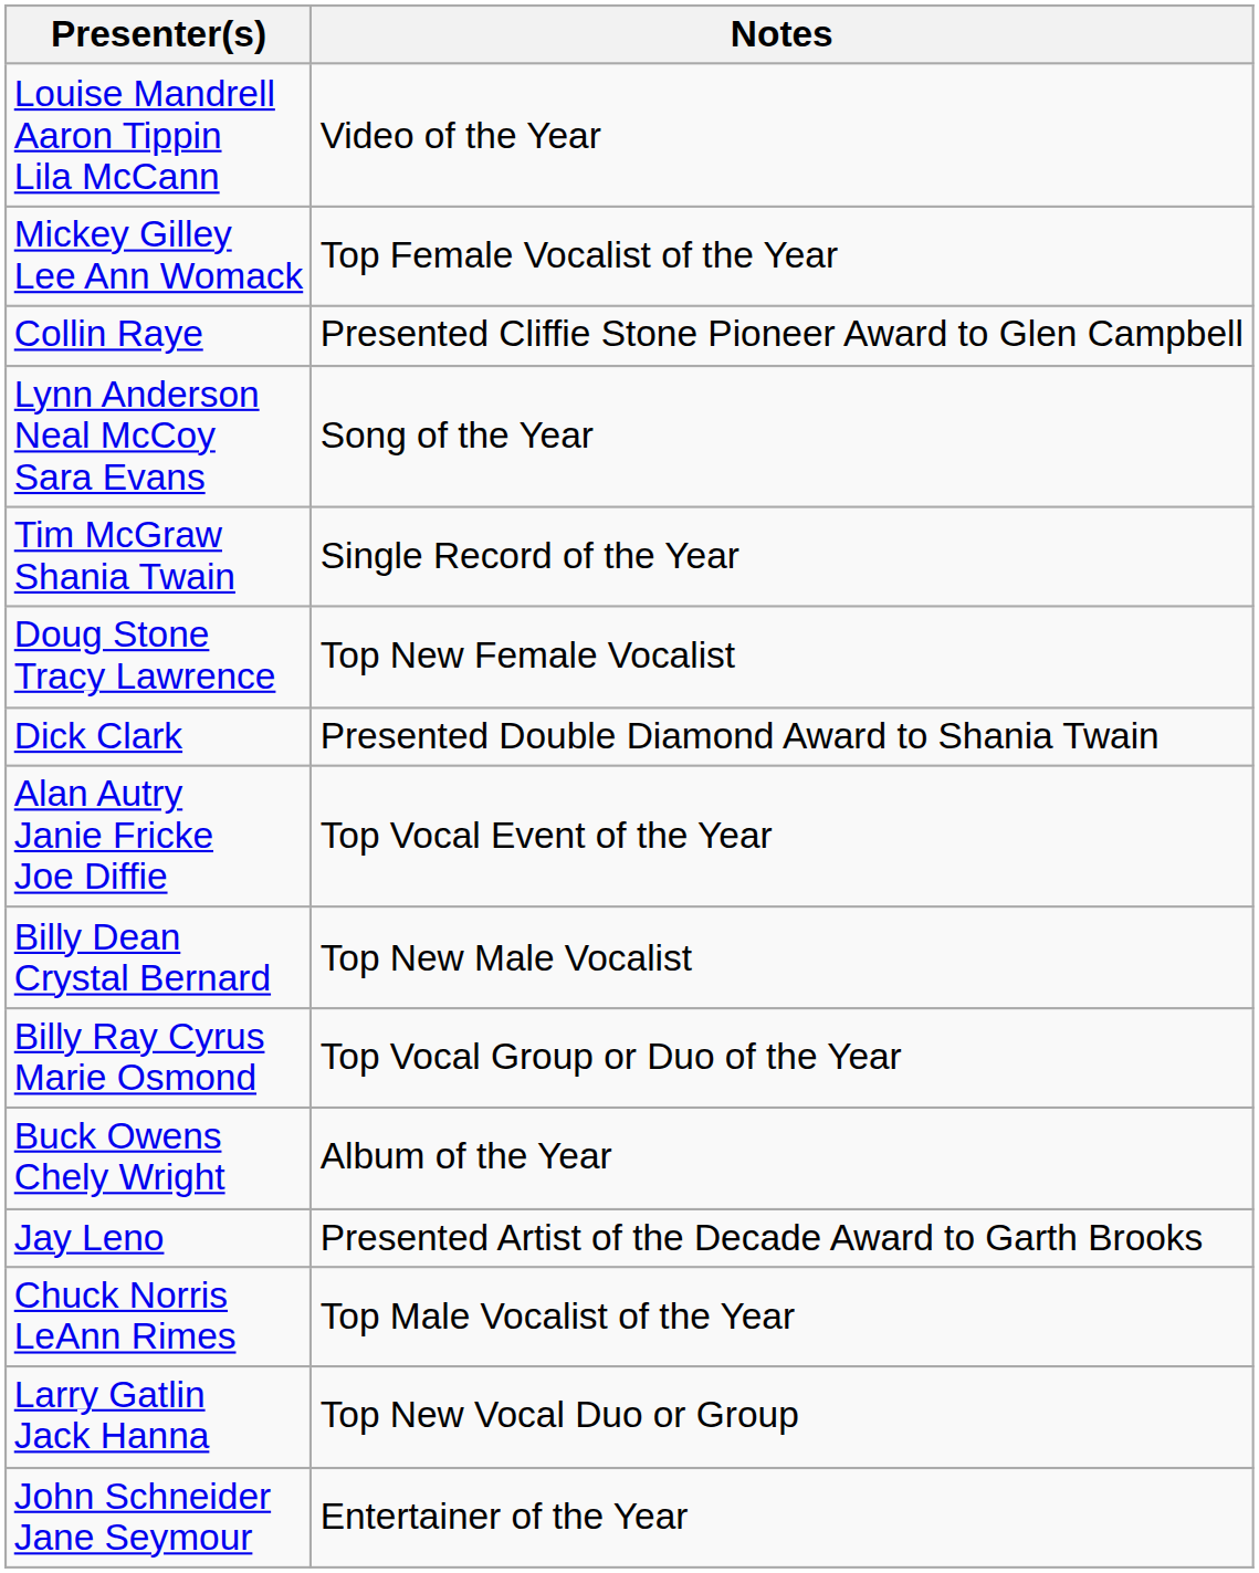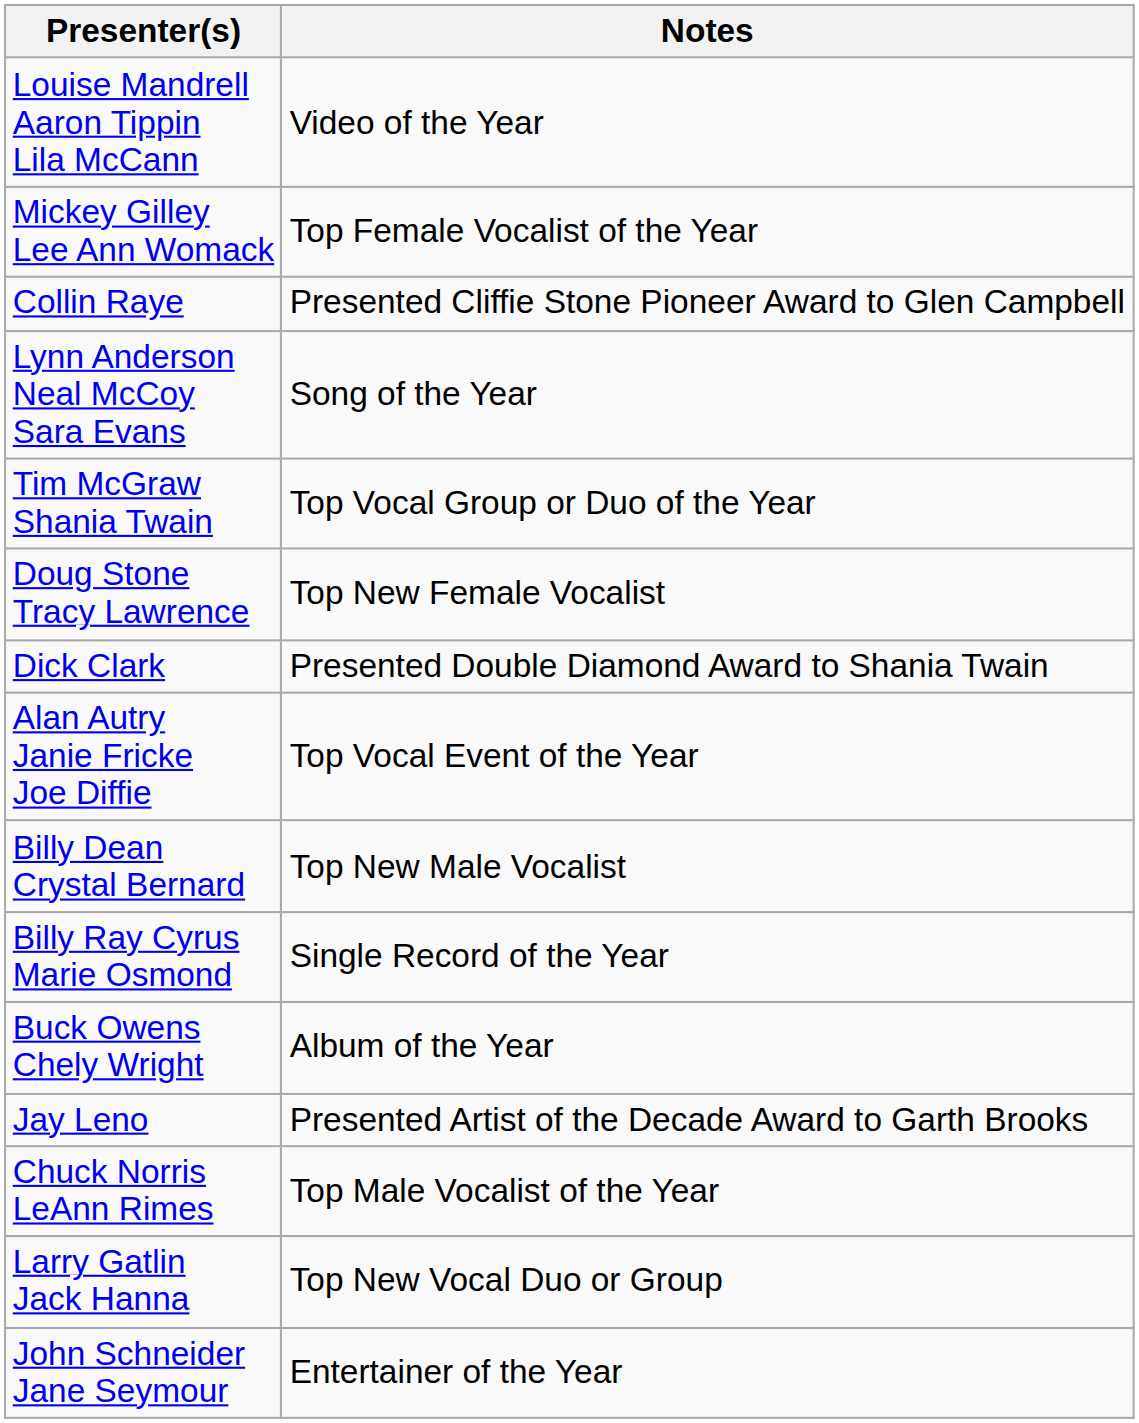Tim McGraw Shania Twain | Notes: Single Record of the Year -> Top Vocal Group or Duo of the Year
Billy Ray Cyrus Marie Osmond | Notes: Top Vocal Group or Duo of the Year -> Single Record of the Year
